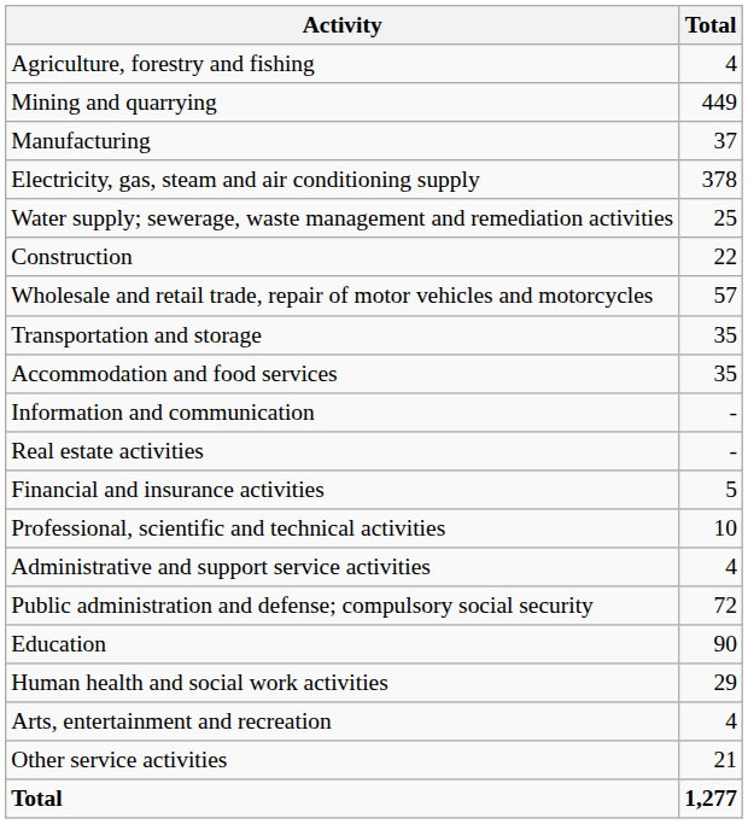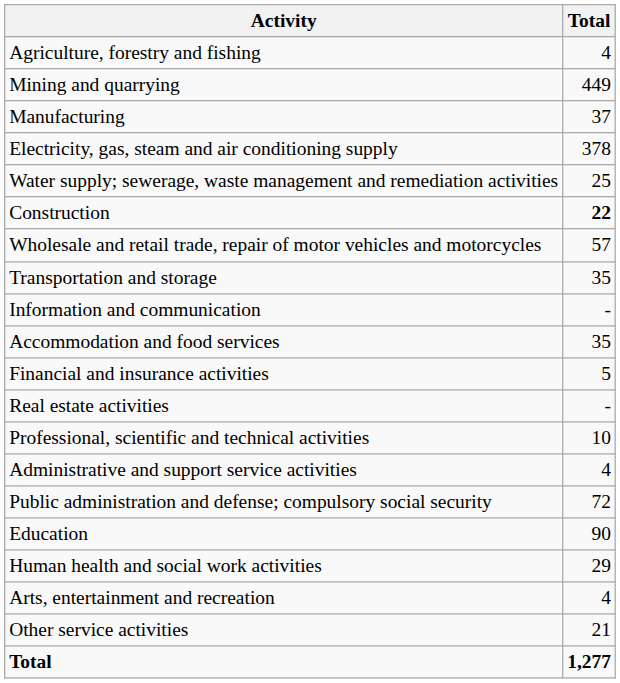Construction | Total: normal -> bold
rows swapped: Accommodation and food services <-> Information and communication
rows swapped: Financial and insurance activities <-> Real estate activities
